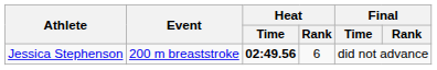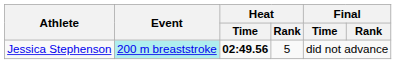Jessica Stephenson | Event: no background -> paleturquoise background
Jessica Stephenson | Heat / Rank: 6 -> 5
